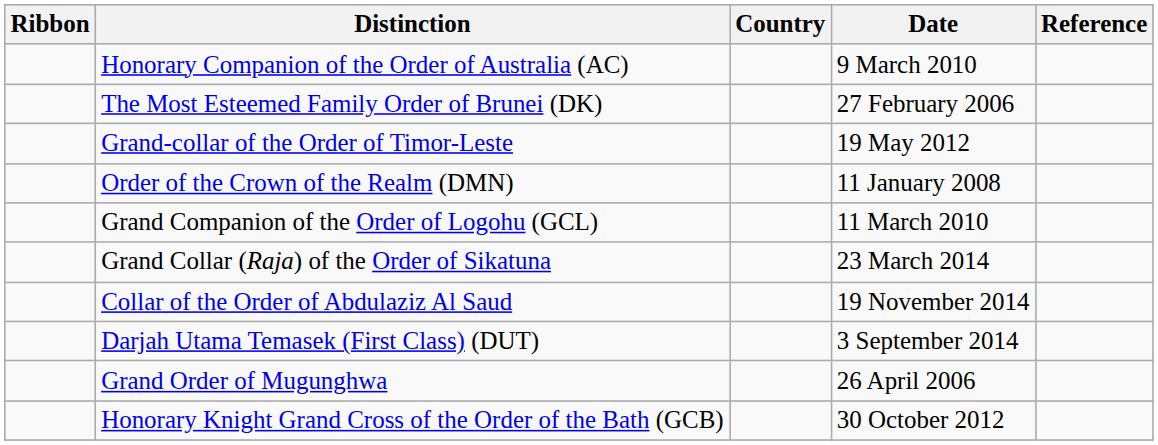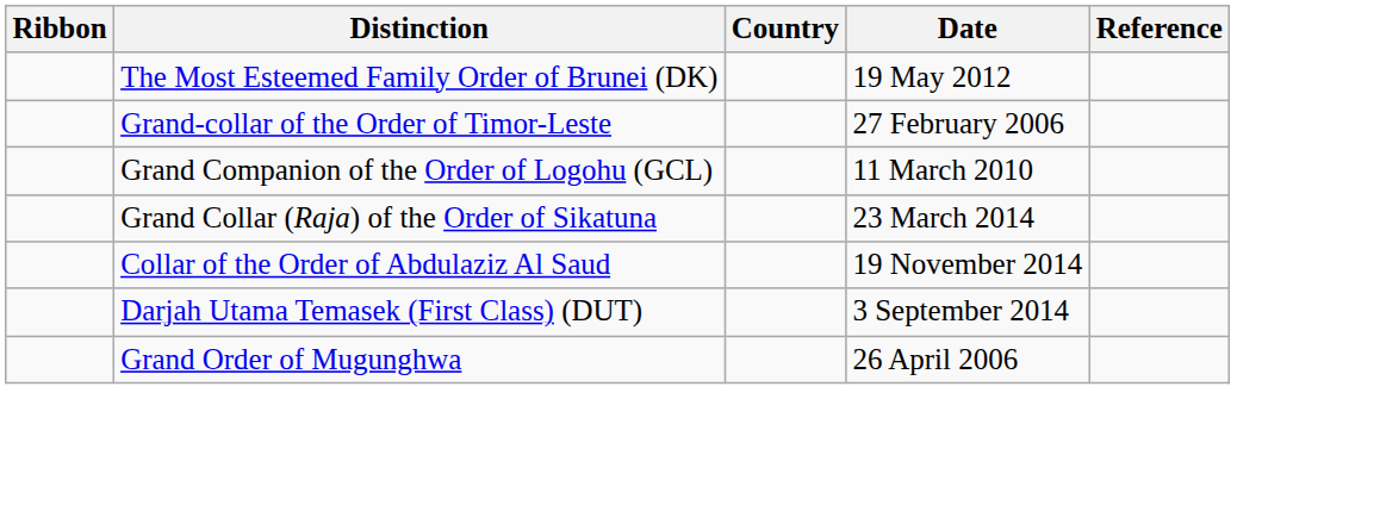- row: Honorary Companion of the Order of Australia (AC) | 9 March 2010
The Most Esteemed Family Order of Brunei (DK) | Date: 27 February 2006 -> 19 May 2012
Grand-collar of the Order of Timor-Leste | Date: 19 May 2012 -> 27 February 2006
- row: Order of the Crown of the Realm (DMN) | 11 January 2008
- row: Honorary Knight Grand Cross of the Order of the Bath (GCB) | 30 October 2012
